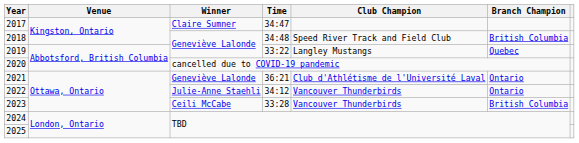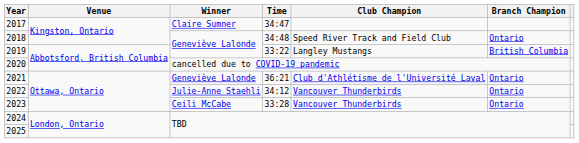2018 | Branch Champion: British Columbia -> Ontario
2019 | Branch Champion: Quebec -> British Columbia
2023 | Branch Champion: British Columbia -> Ontario
